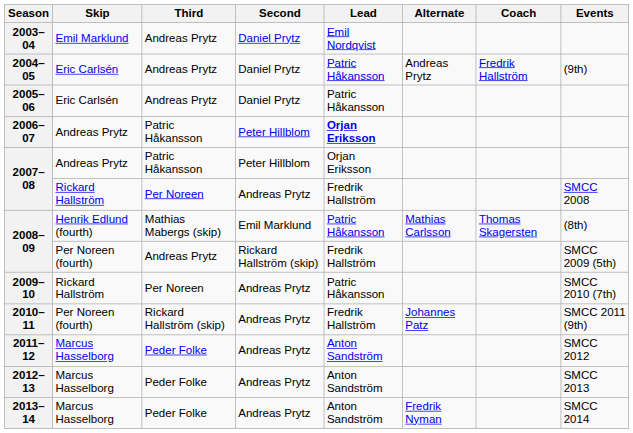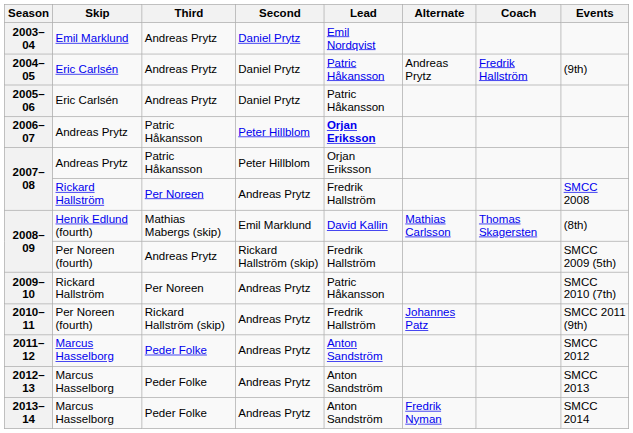2008–09 / Henrik Edlund (fourth) | Lead: Patric Håkansson -> David Kallin
